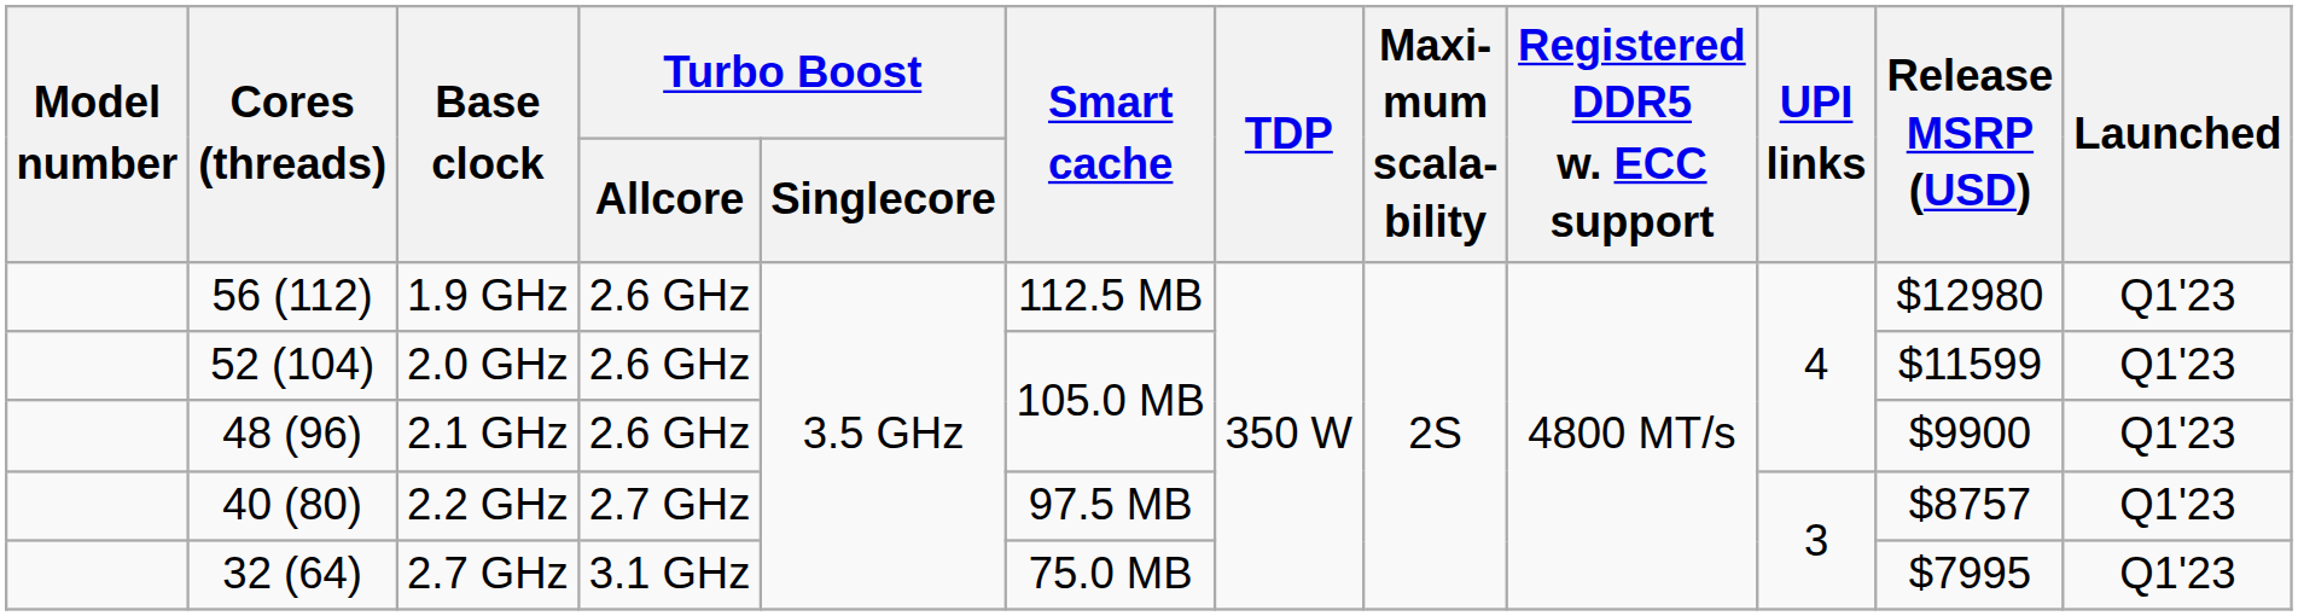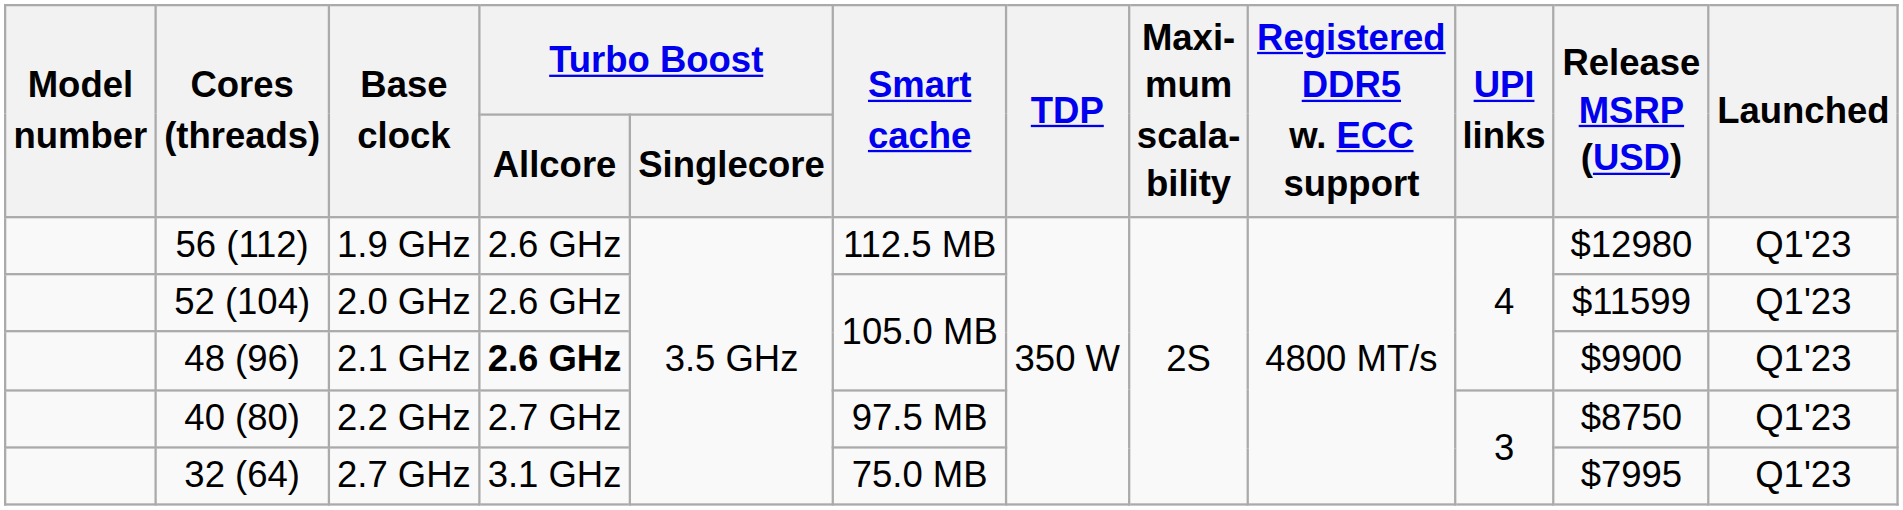2.1 GHz | Turbo Boost / Allcore: normal -> bold
2.2 GHz | Release MSRP (USD): $8757 -> $8750
